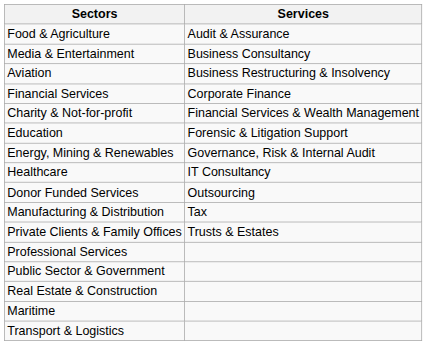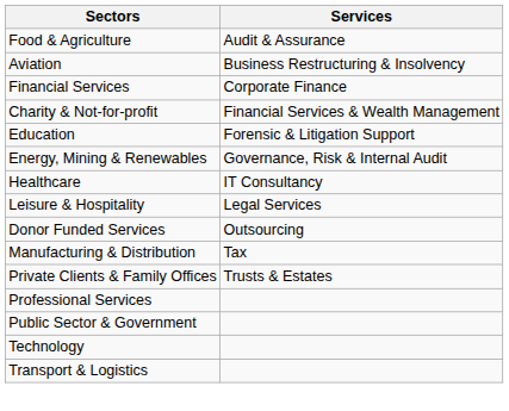- row: Media & Entertainment | Business Consultancy
+ row: Leisure & Hospitality | Legal Services
- row: Real Estate & Construction
- row: Maritime
+ row: Technology
